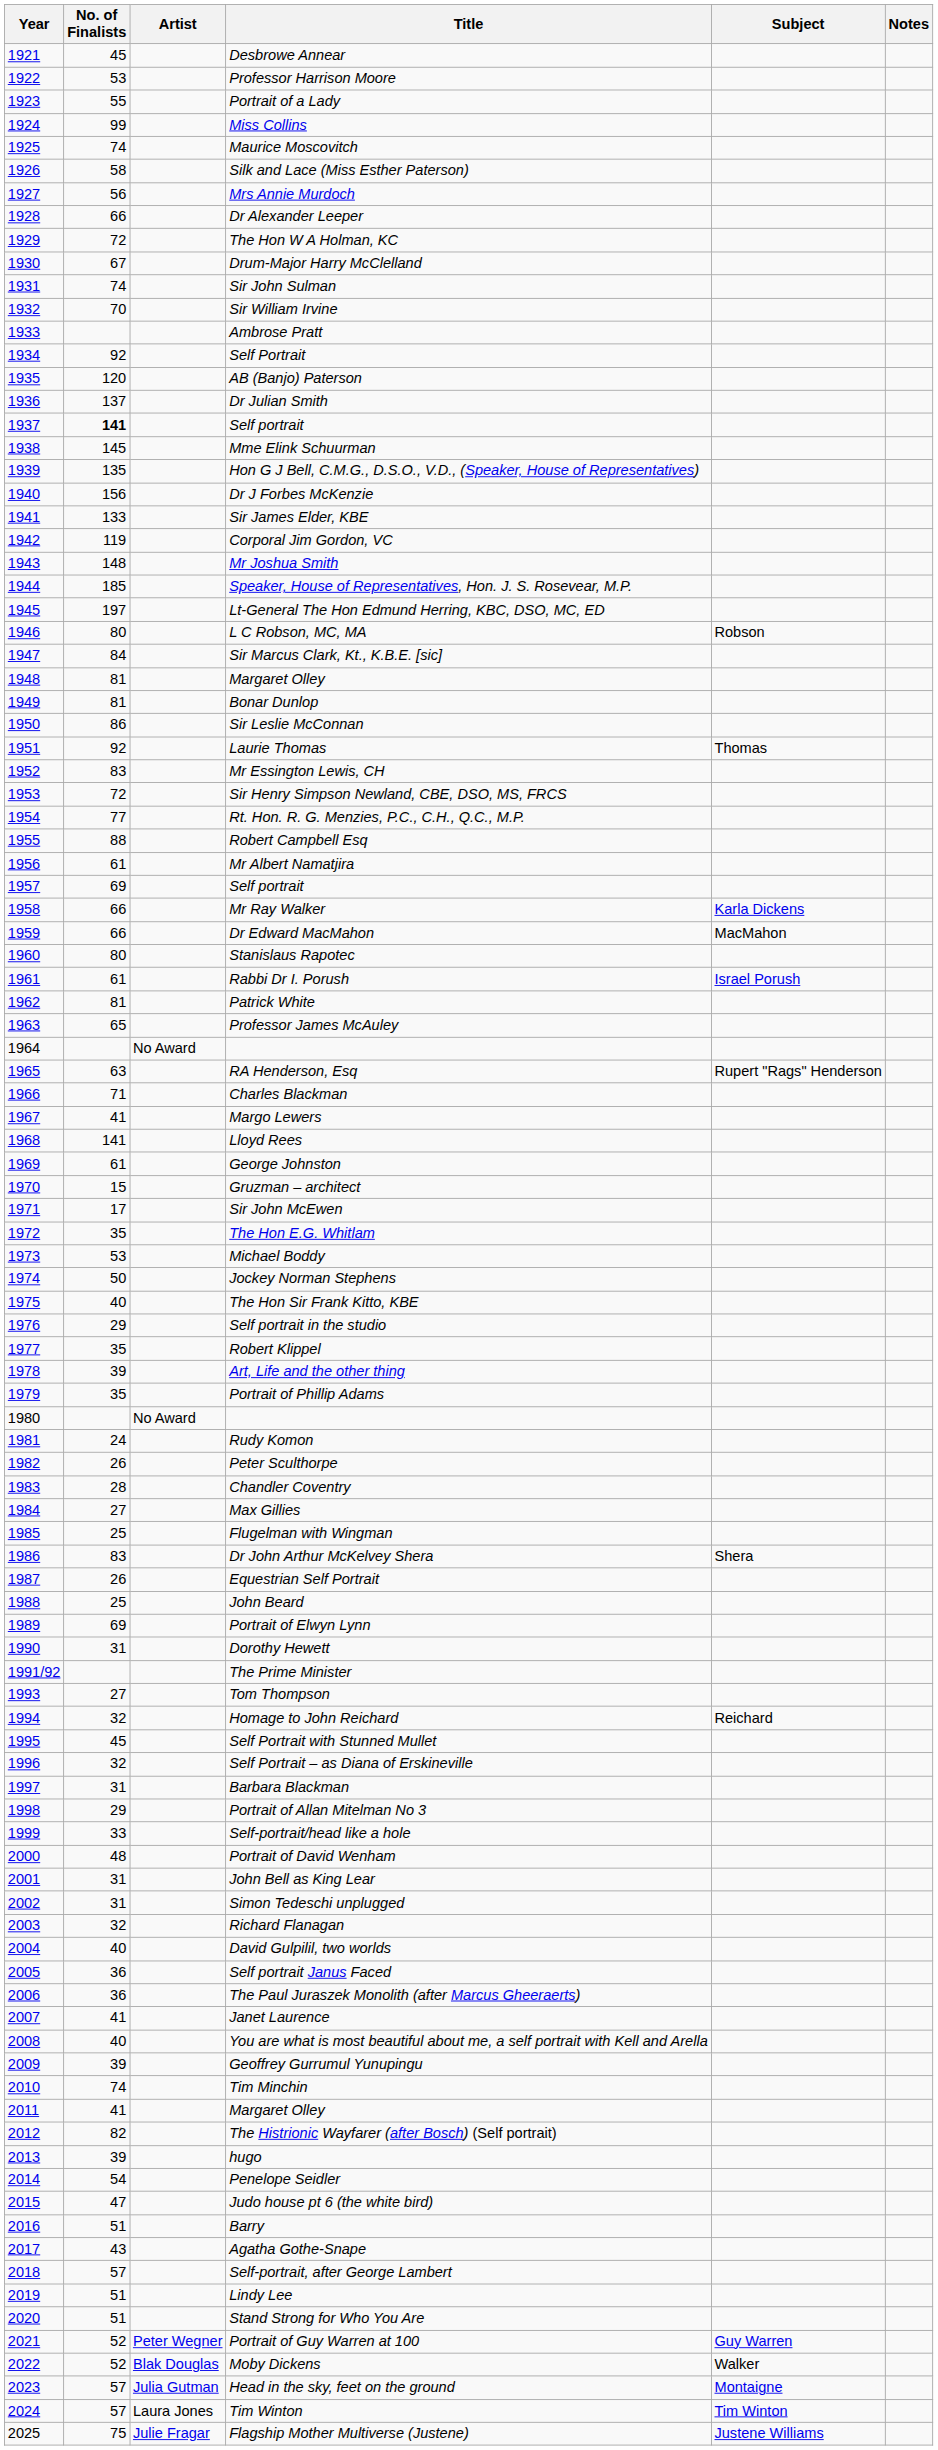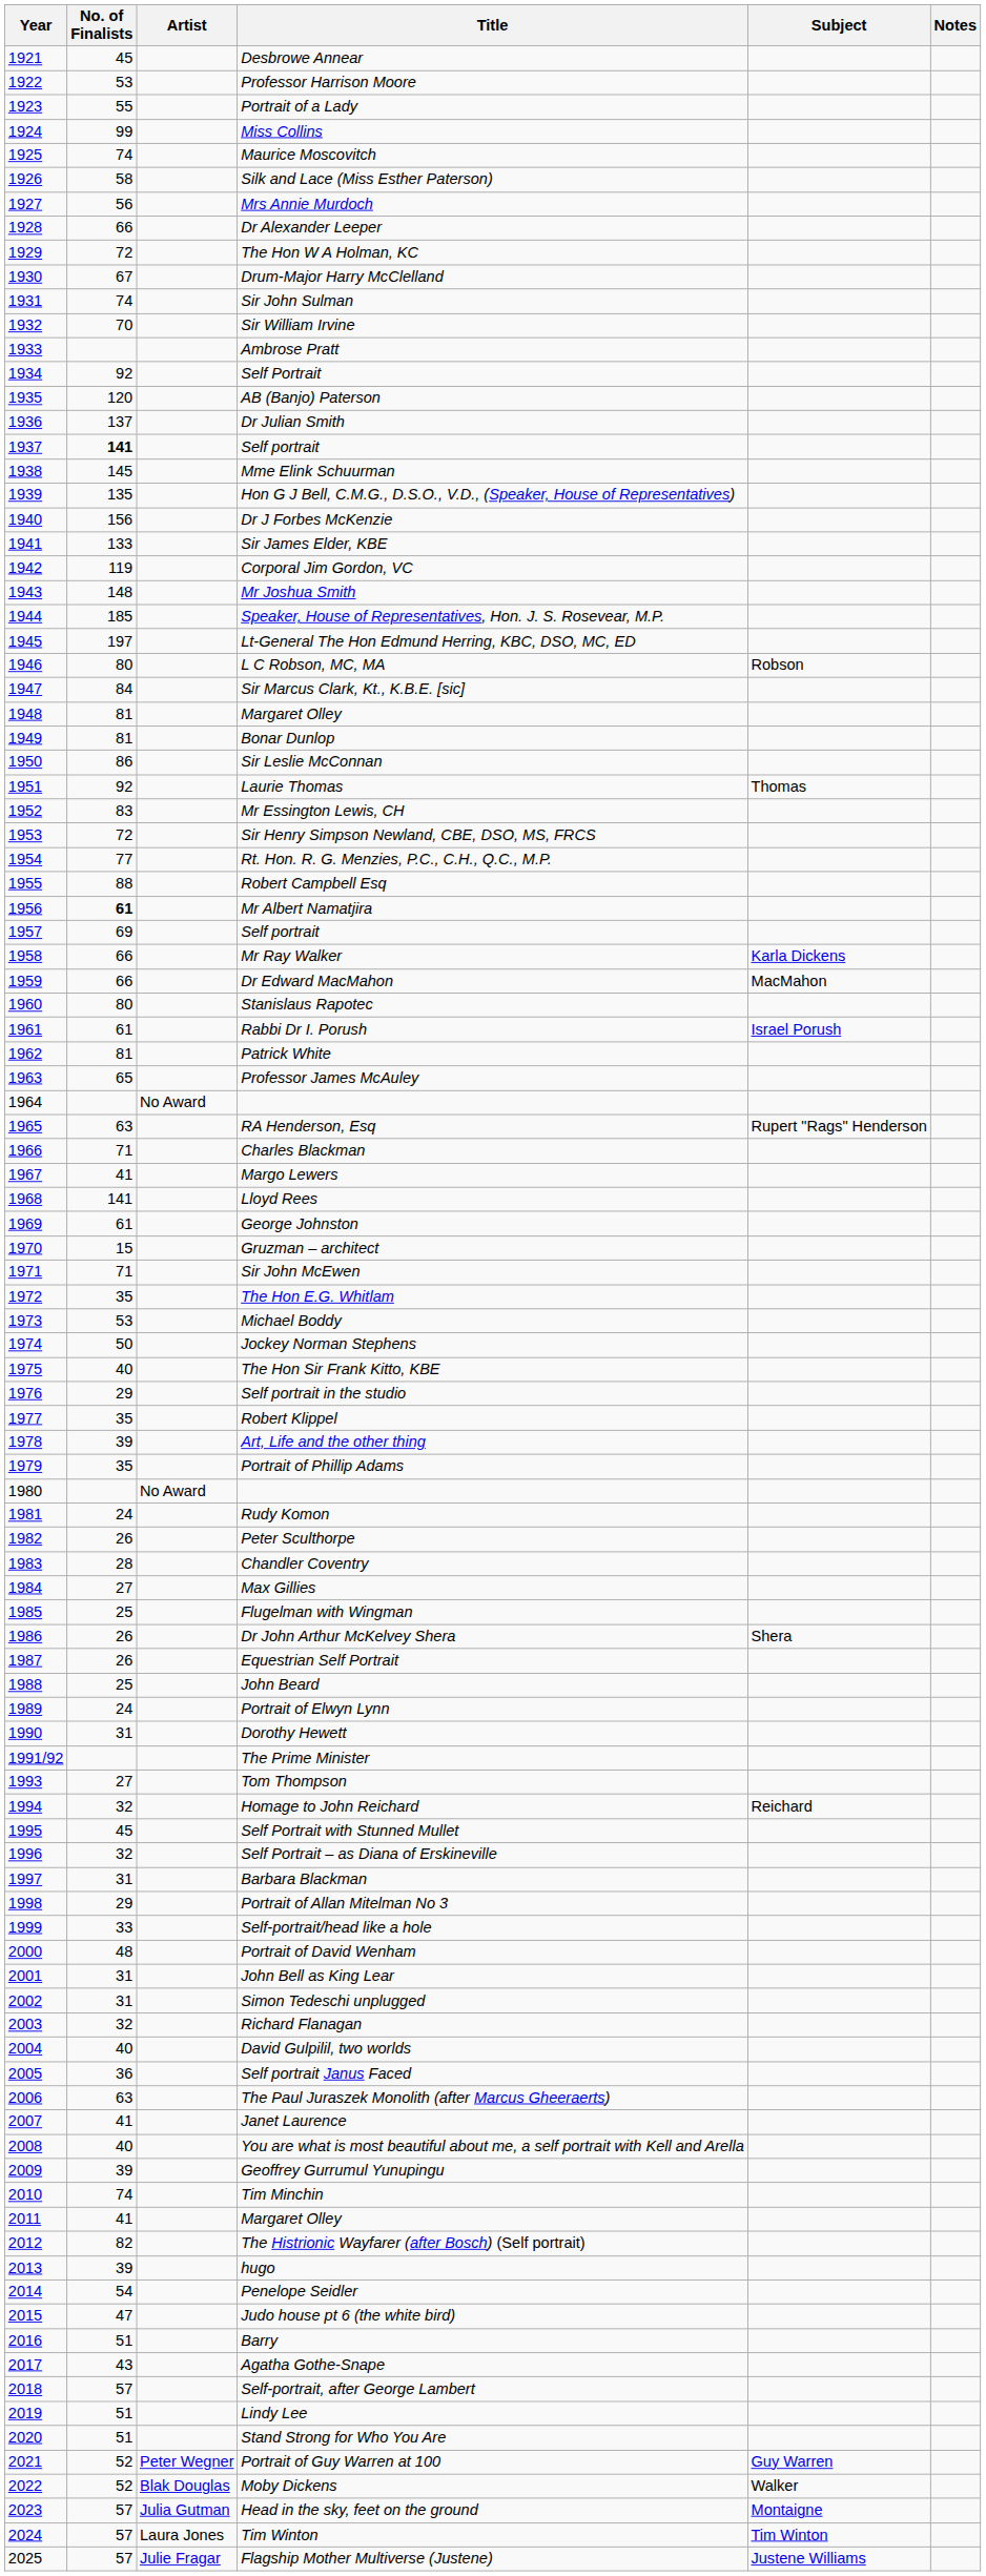Mr Albert Namatjira | No. of Finalists: normal -> bold
Sir John McEwen | No. of Finalists: 17 -> 71
Dr John Arthur McKelvey Shera | No. of Finalists: 83 -> 26
Portrait of Elwyn Lynn | No. of Finalists: 69 -> 24
The Paul Juraszek Monolith (after Marcus Gheeraerts) | No. of Finalists: 36 -> 63
Flagship Mother Multiverse (Justene) | No. of Finalists: 75 -> 57
